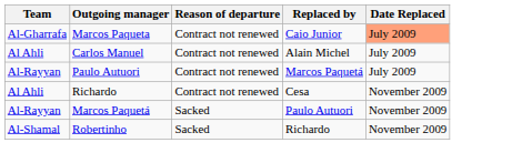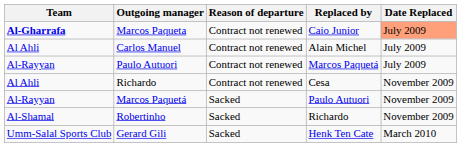Marcos Paqueta | Team: normal -> bold
+ row: Umm-Salal Sports Club | Gerard Gili | Sacked | Henk Ten Cate | March 2010
